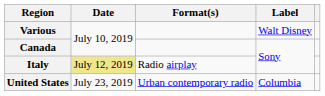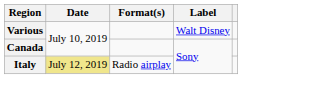- row: United States | July 23, 2019 | Urban contemporary radio | Columbia
